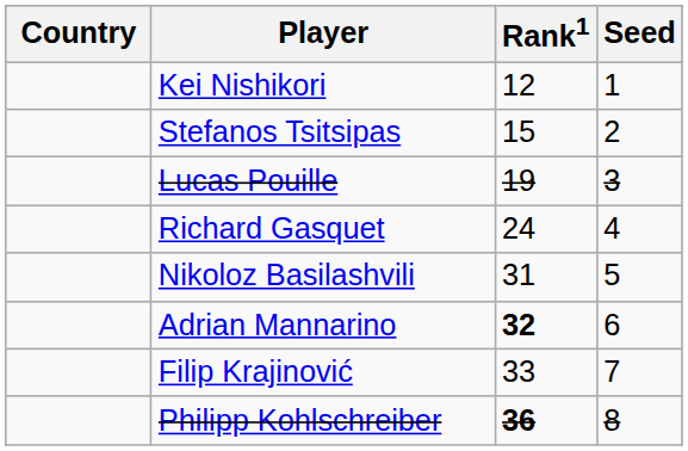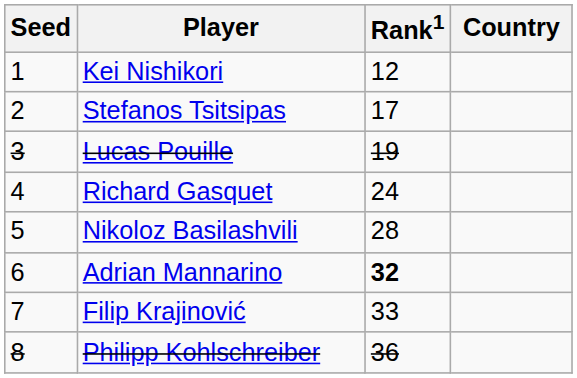columns swapped: Country <-> Seed
Stefanos Tsitsipas | Rank1: 15 -> 17
Nikoloz Basilashvili | Rank1: 31 -> 28
Philipp Kohlschreiber | Rank1: bold -> normal
